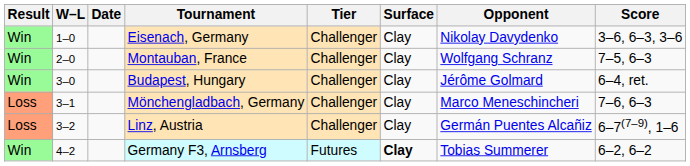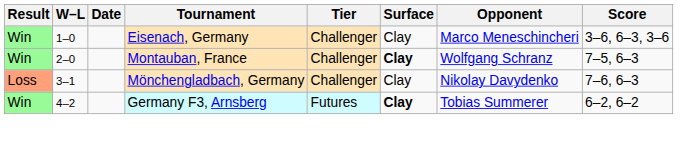Eisenach, Germany | Opponent: Nikolay Davydenko -> Marco Meneschincheri
Montauban, France | Surface: normal -> bold
- row: Win | 3–0 | Budapest, Hungary | Challenger | Clay | Jérôme Golmard | 6–4, ret.
Mönchengladbach, Germany | Opponent: Marco Meneschincheri -> Nikolay Davydenko
- row: Loss | 3–2 | Linz, Austria | Challenger | Clay | Germán Puentes Alcañiz | 6–7(7–9), 1–6
